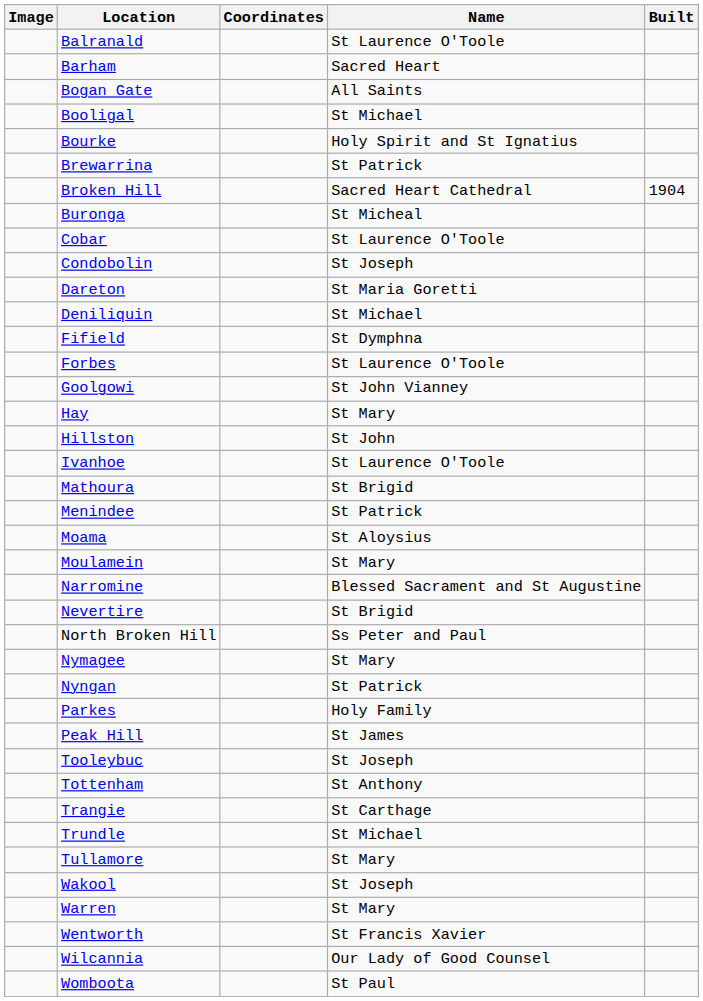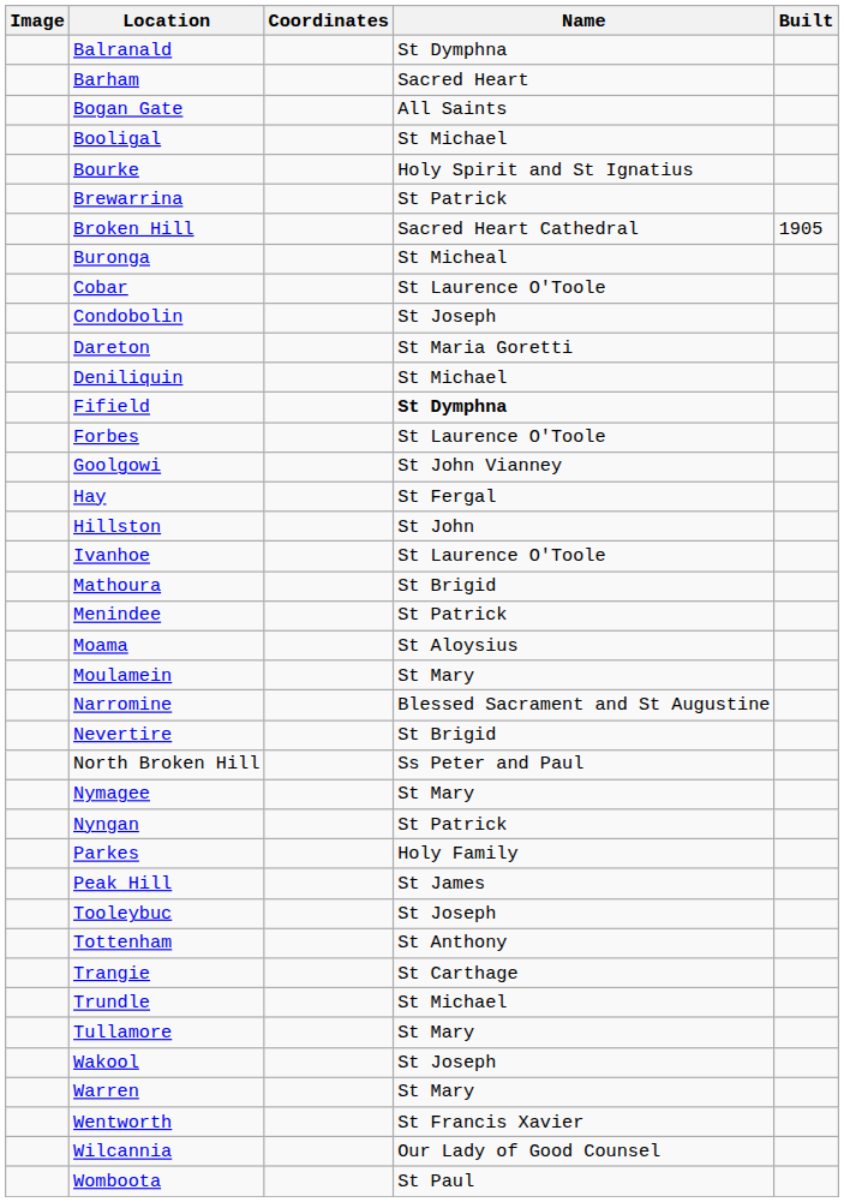Balranald | Name: St Laurence O'Toole -> St Dymphna
Broken Hill | Built: 1904 -> 1905
Fifield | Name: normal -> bold
Hay | Name: St Mary -> St Fergal
